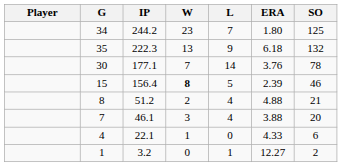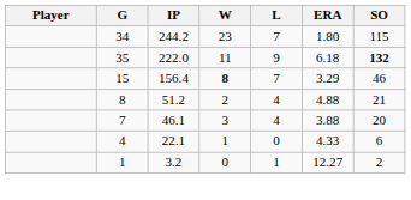34 | SO: 125 -> 115
35 | IP: 222.3 -> 222.0
35 | W: 13 -> 11
35 | SO: normal -> bold
- row: 30 | 177.1 | 7 | 14 | 3.76 | 78
15 | L: 5 -> 7
15 | ERA: 2.39 -> 3.29
